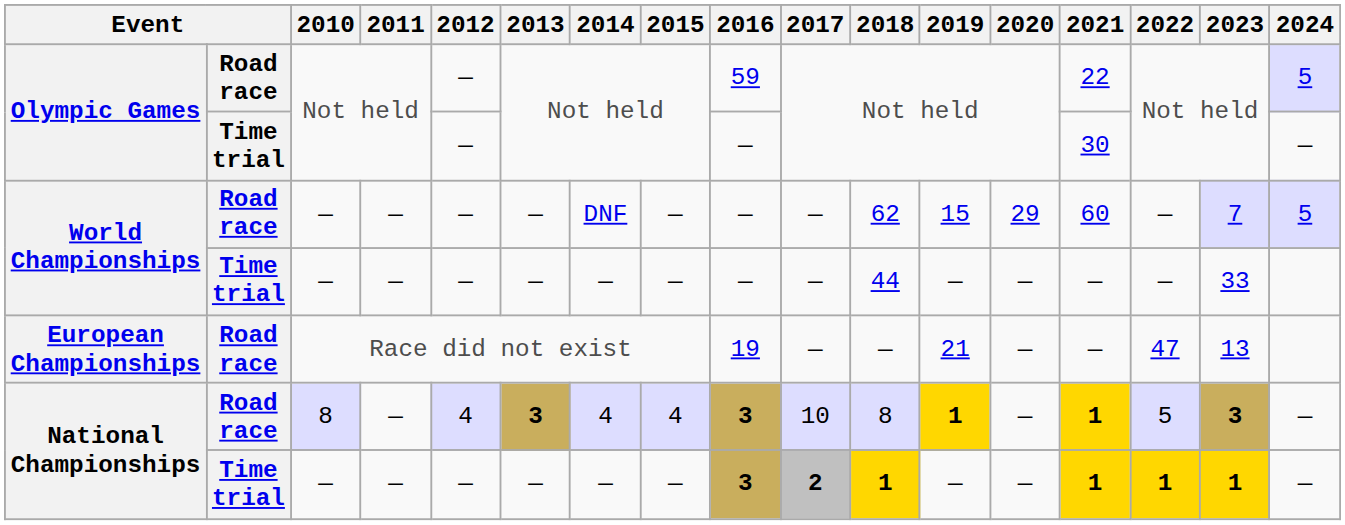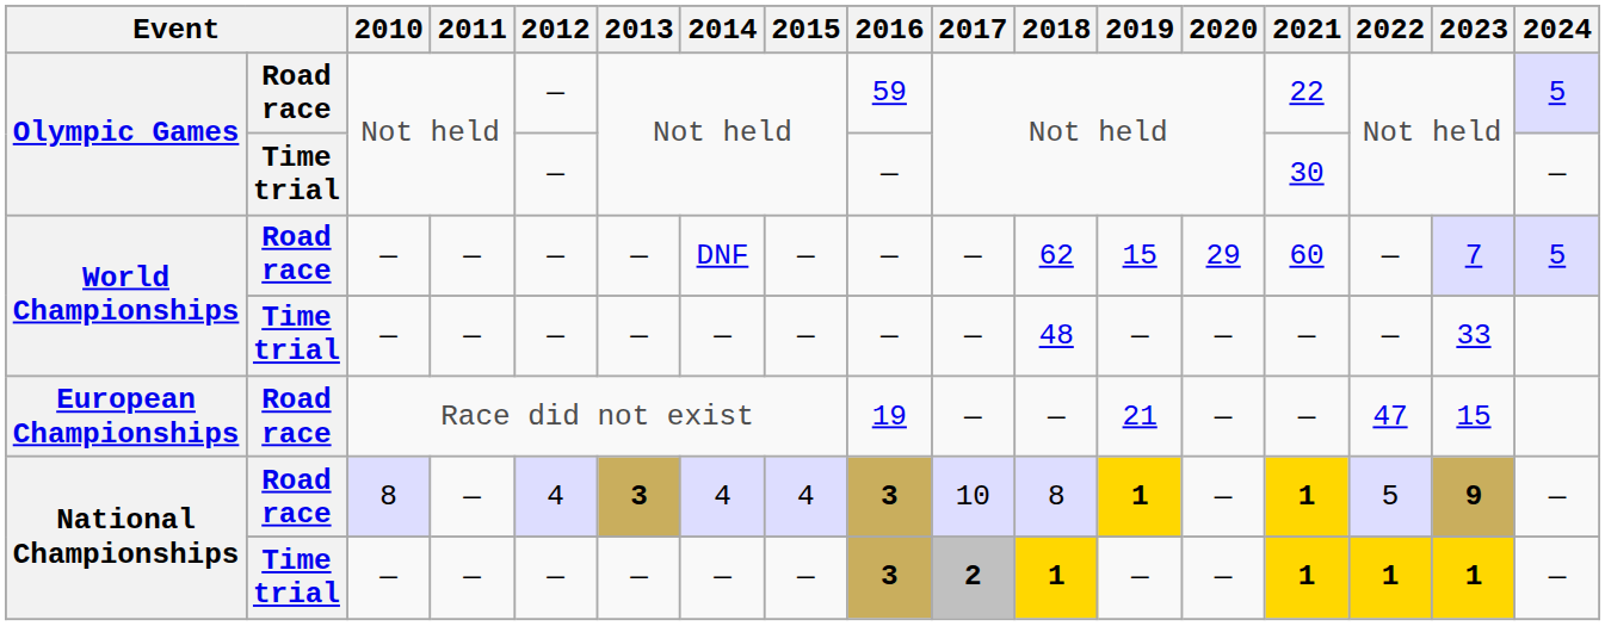World Championships / Time trial | 2018: 44 -> 48
European Championships | 2023: 13 -> 15
National Championships / Road race | 2023: 3 -> 9
